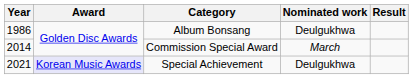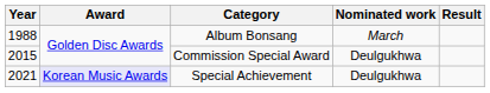Album Bonsang | Year: 1986 -> 1988
Album Bonsang | Nominated work: Deulgukhwa -> March
Commission Special Award | Year: 2014 -> 2015
Commission Special Award | Nominated work: March -> Deulgukhwa
